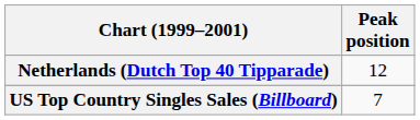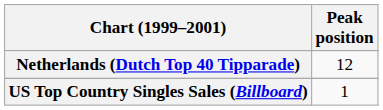US Top Country Singles Sales (Billboard) | Peak position: 7 -> 1
